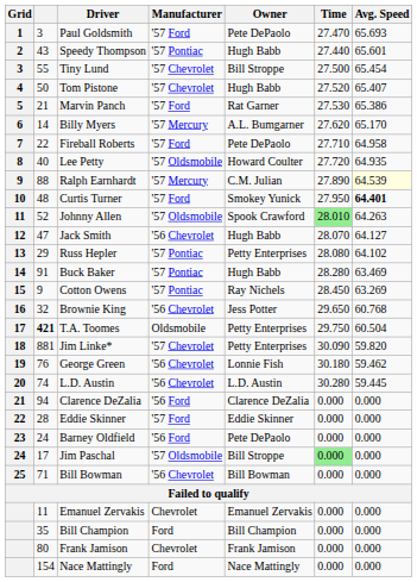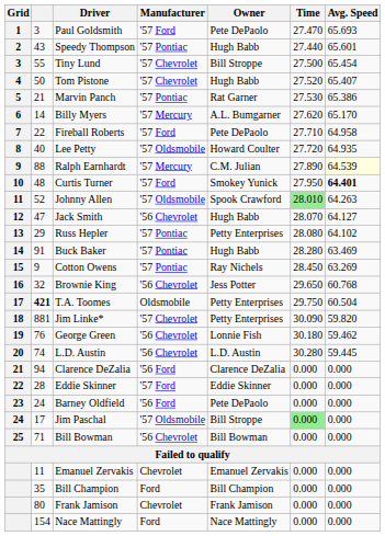Marvin Panch | Manufacturer: '57 Ford -> '57 Pontiac
